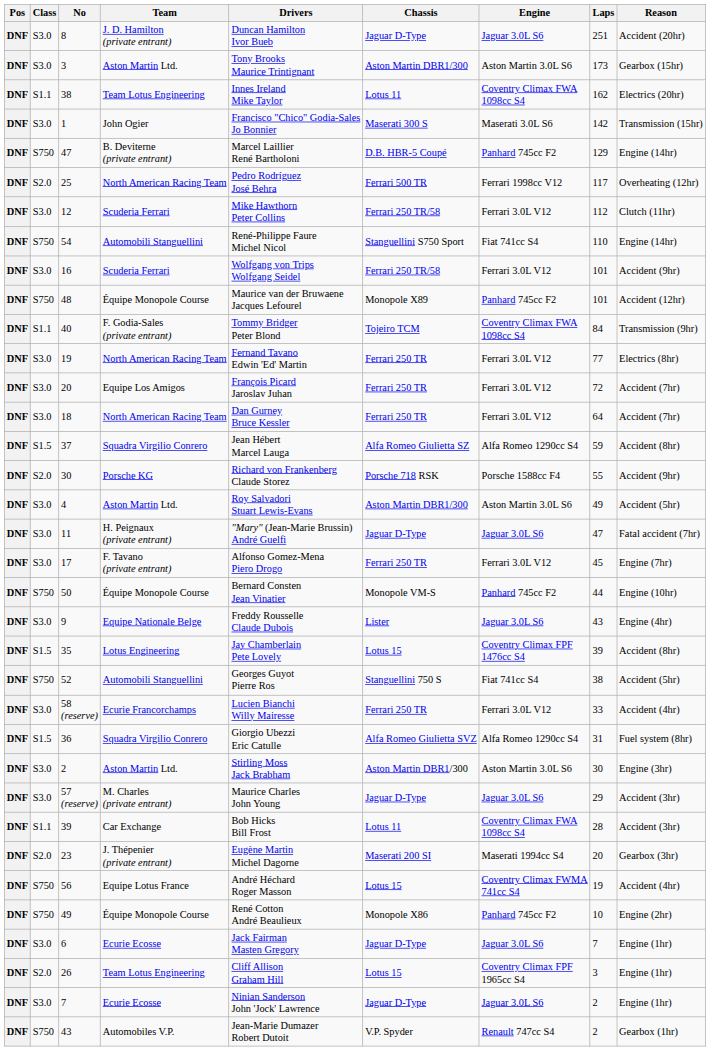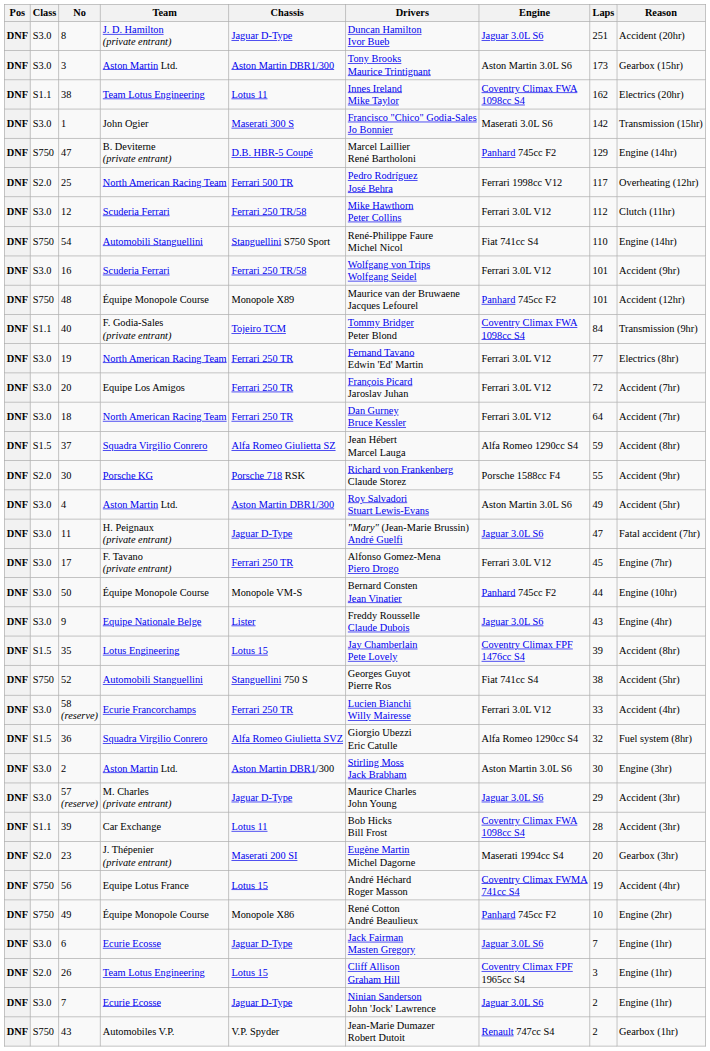columns swapped: Drivers <-> Chassis
50 | Class: S750 -> S3.0
36 | Laps: 31 -> 32
